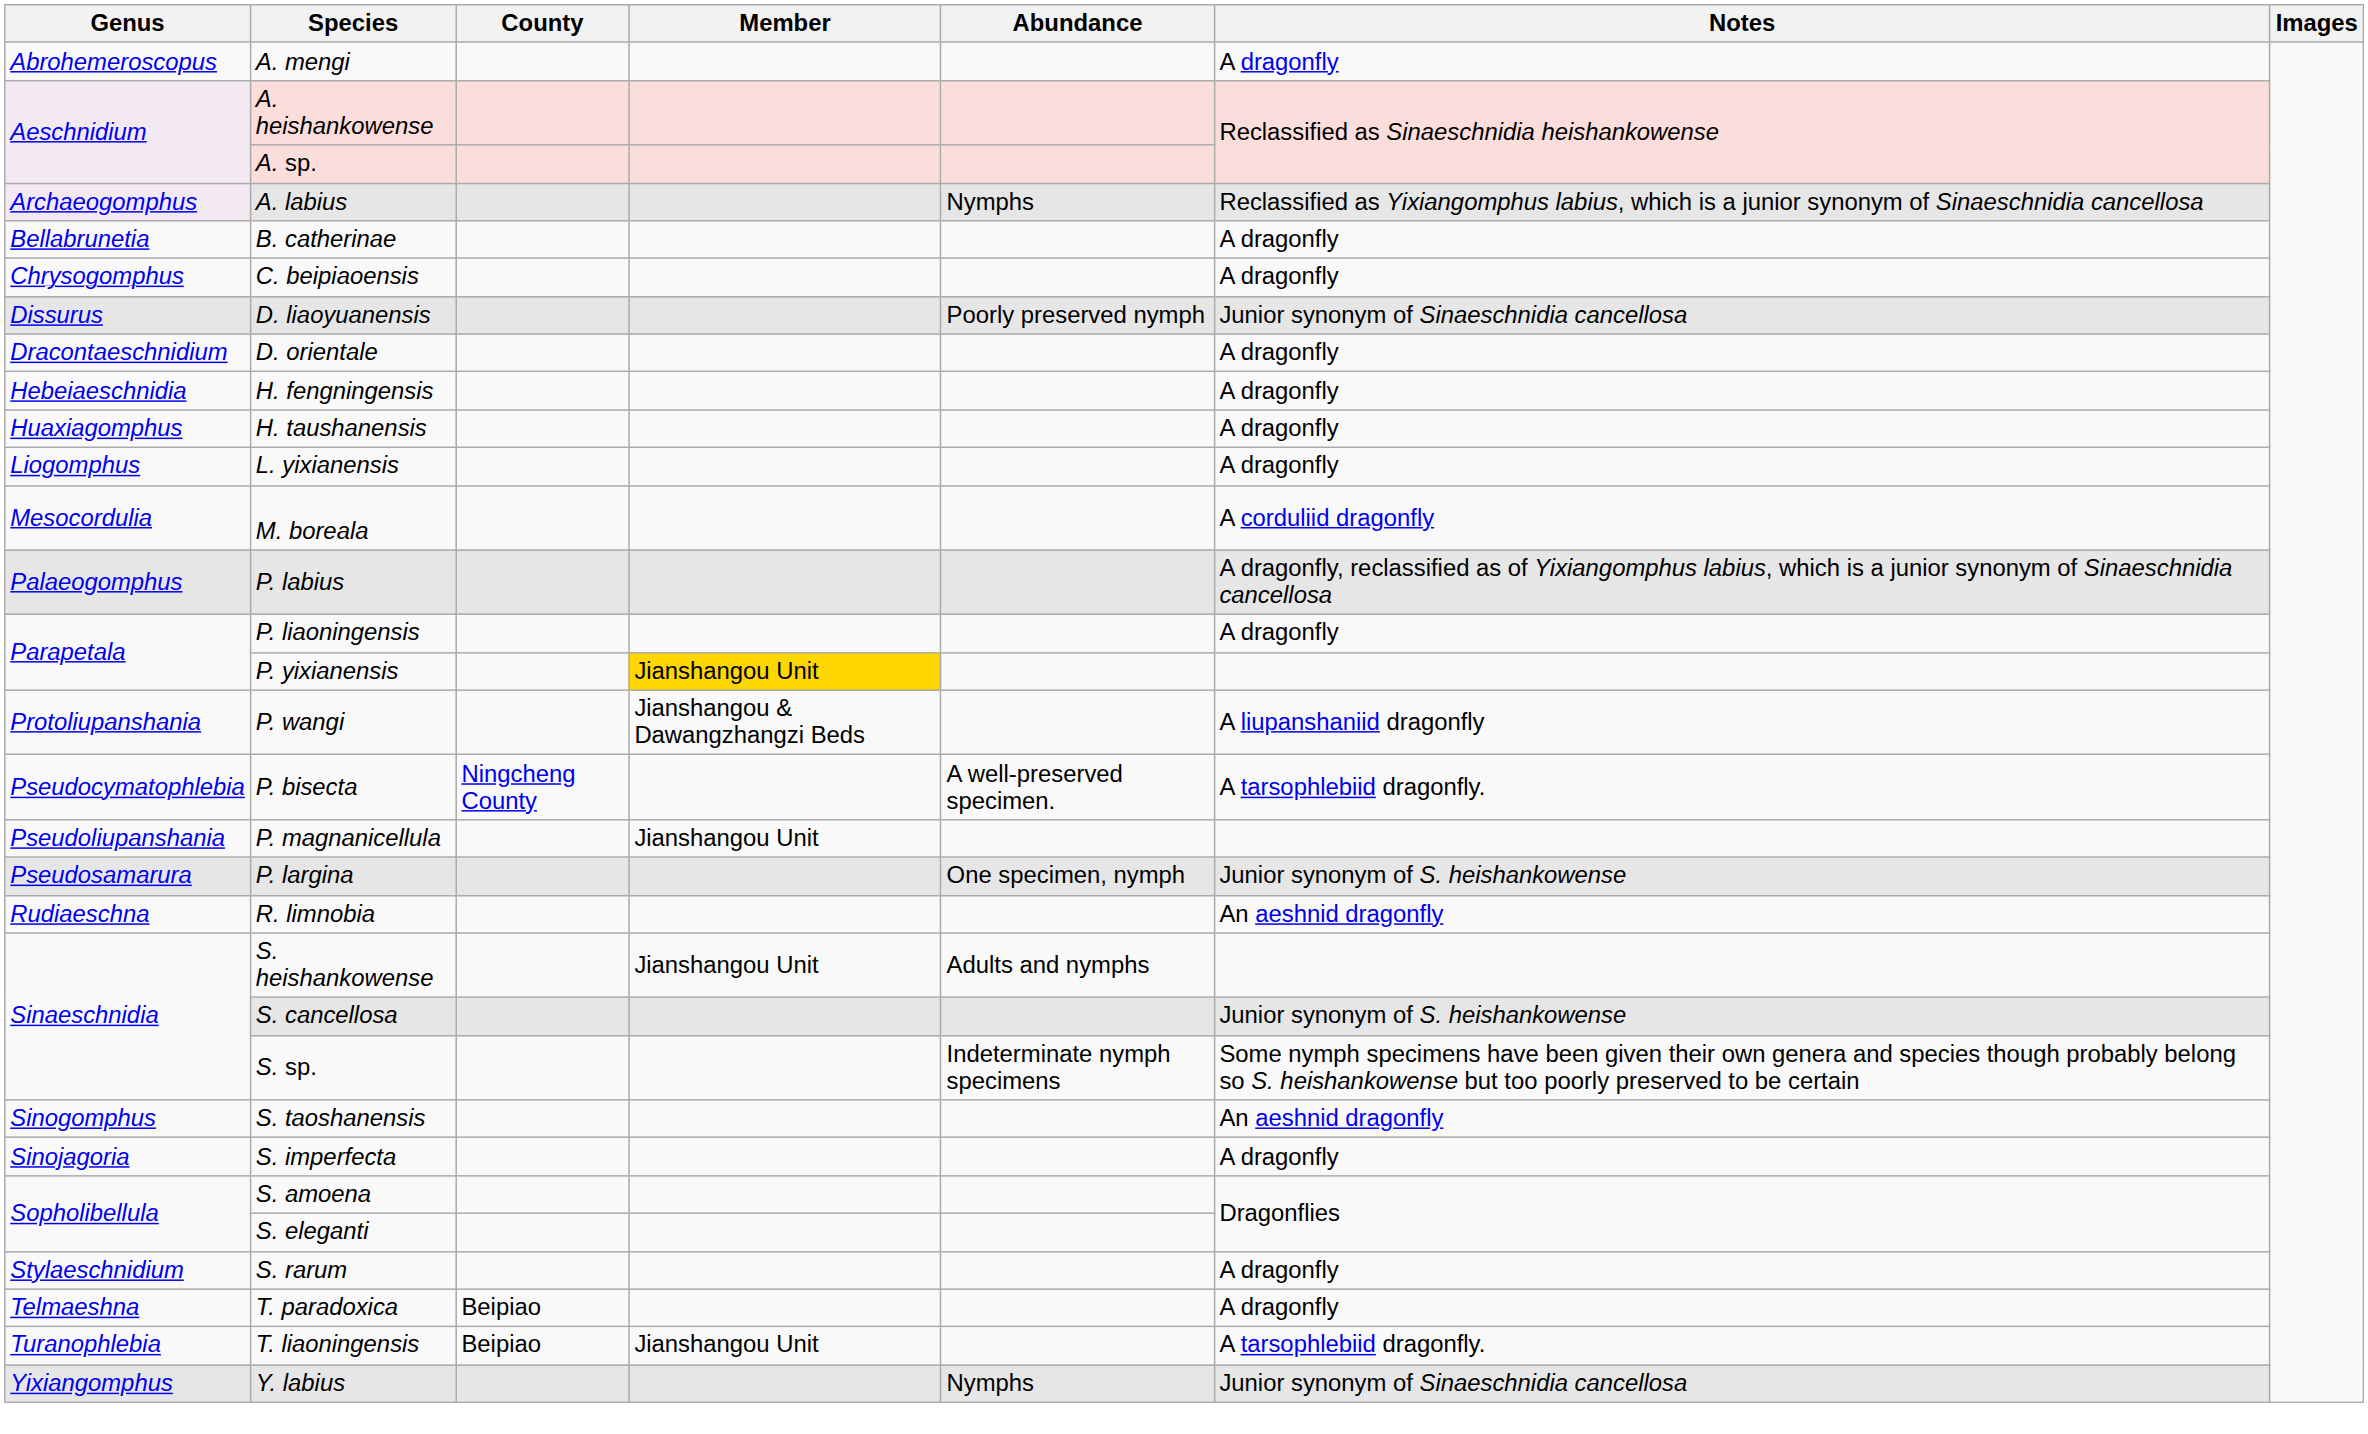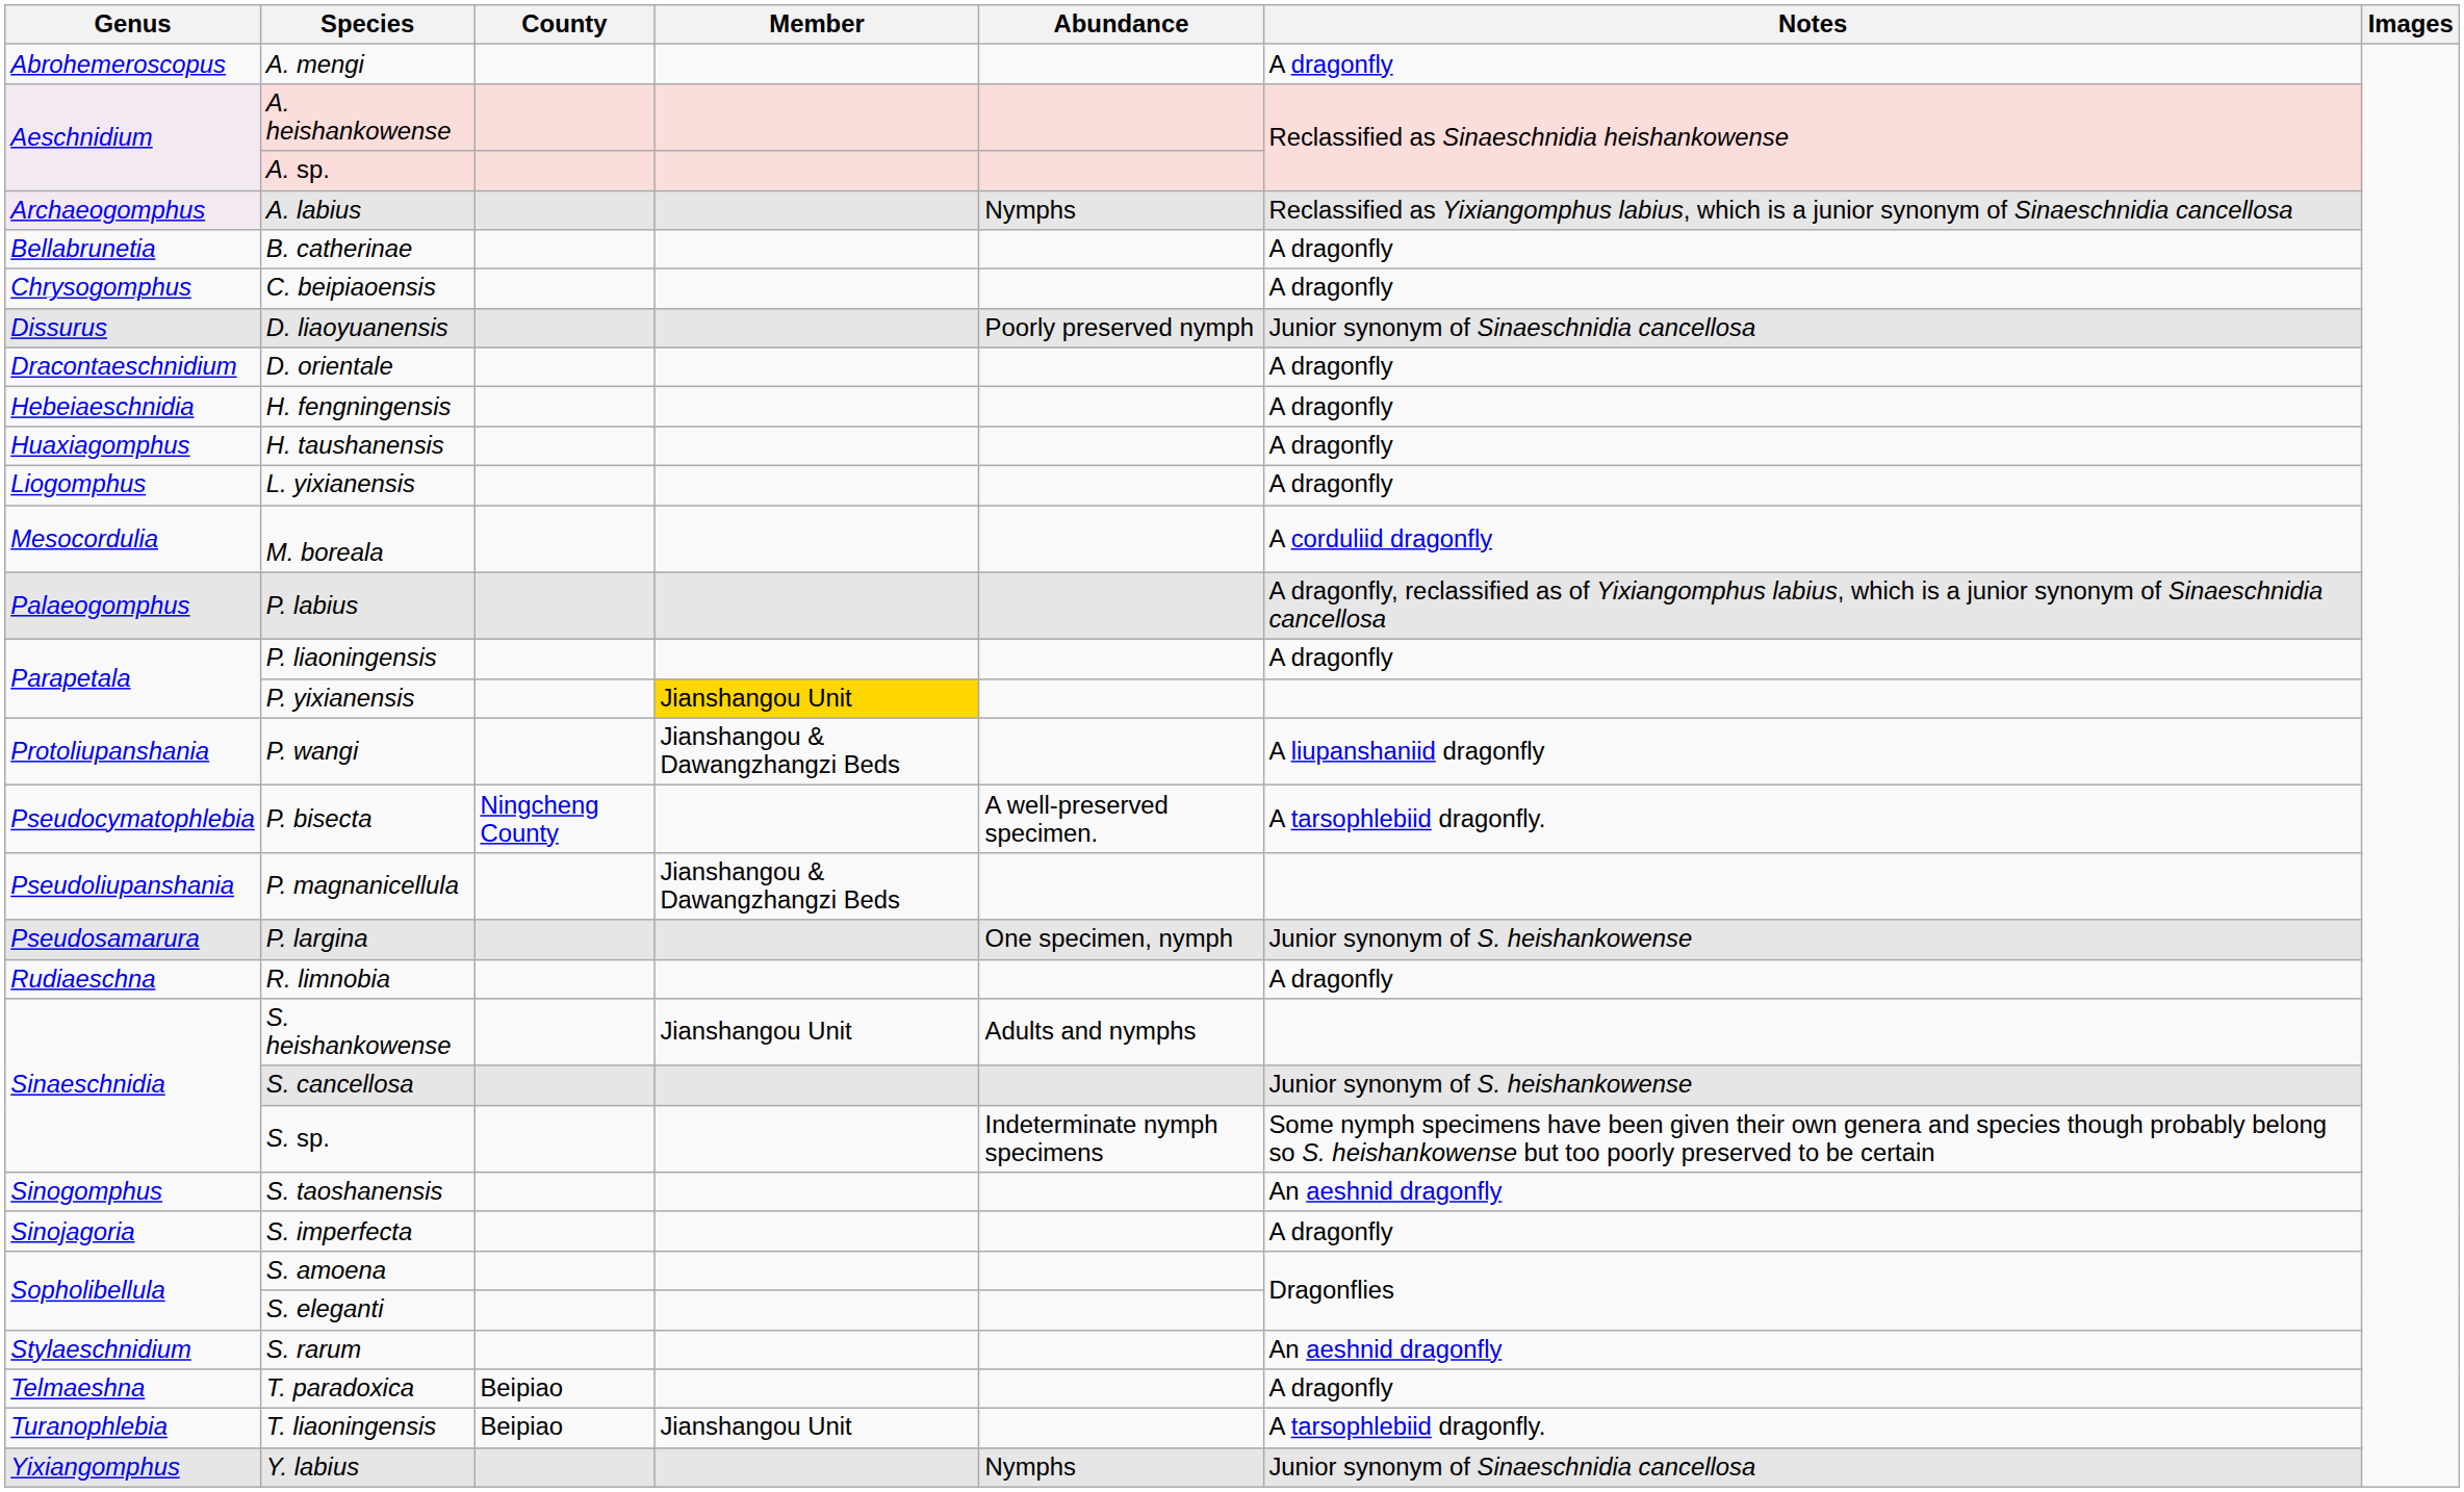P. magnanicellula | Member: Jianshangou Unit -> Jianshangou & Dawangzhangzi Beds
R. limnobia | Notes: An aeshnid dragonfly -> A dragonfly
S. rarum | Notes: A dragonfly -> An aeshnid dragonfly
